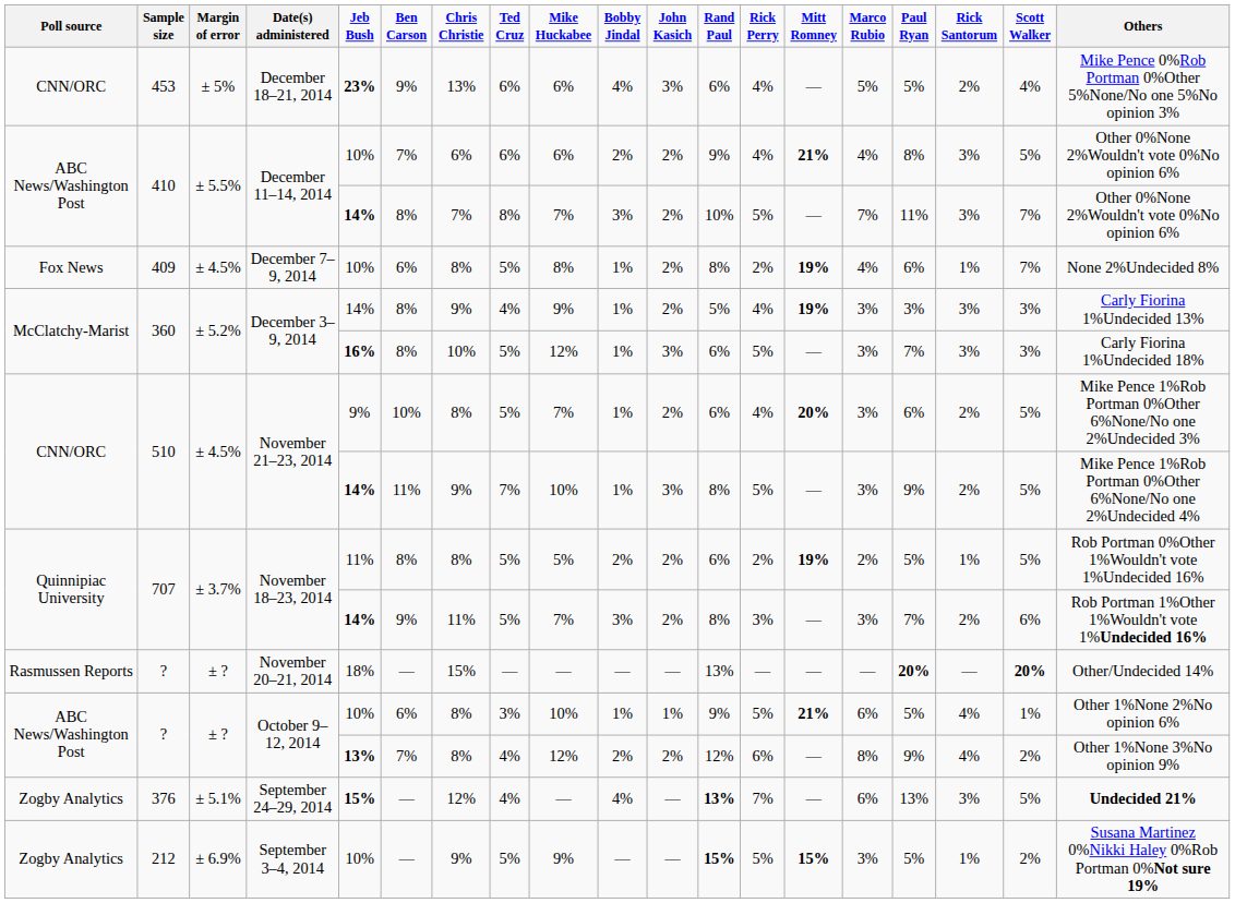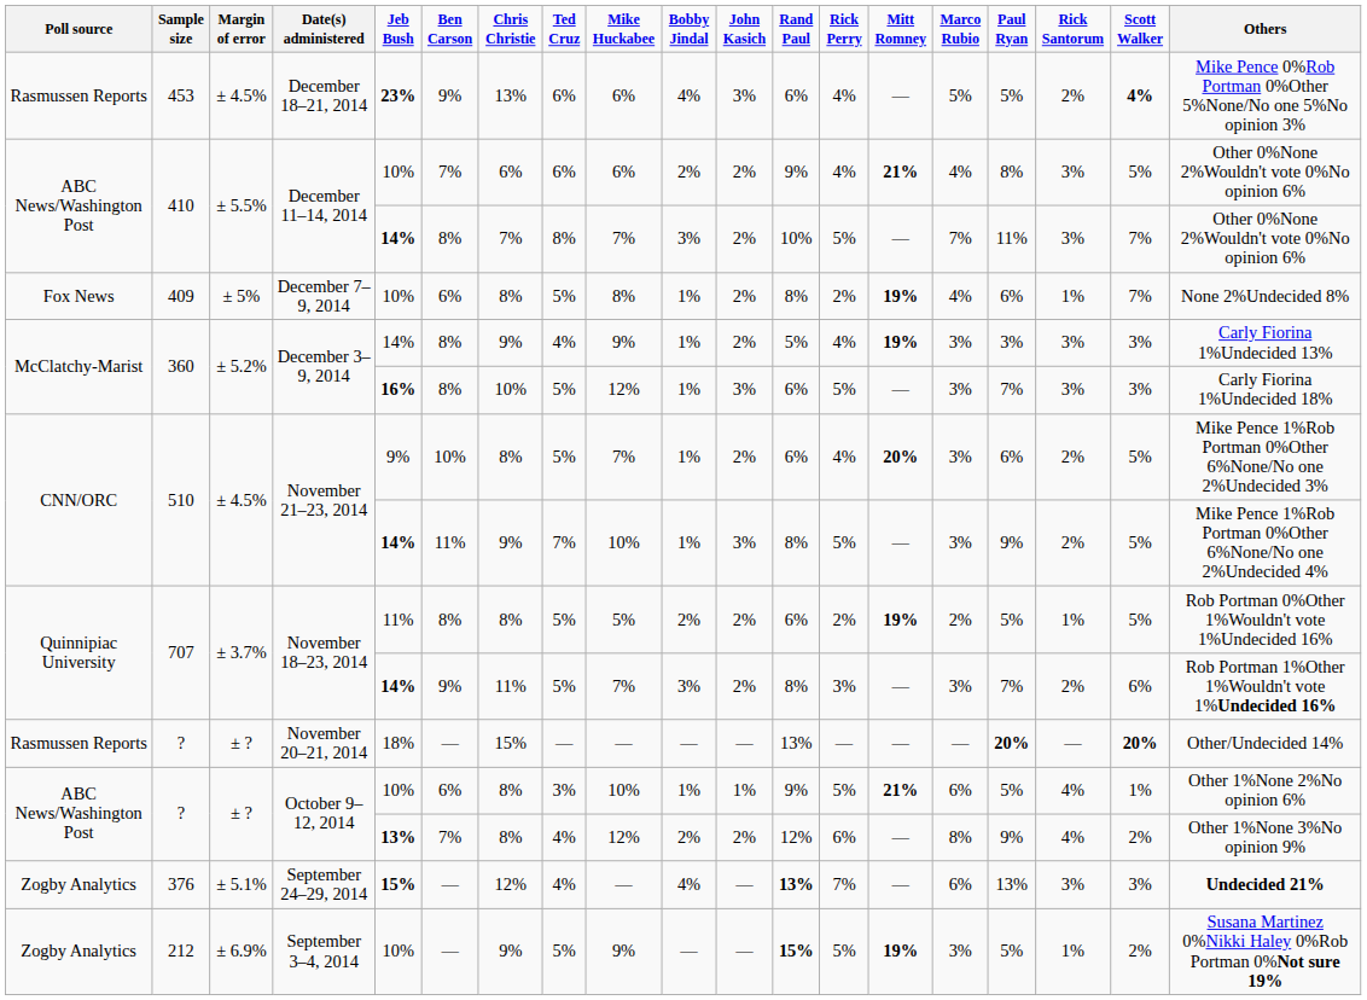December 18–21, 2014 | column 1: CNN/ORC -> Rasmussen Reports
December 18–21, 2014 | column 3: ± 5% -> ± 4.5%
December 18–21, 2014 | column 18: normal -> bold
December 7–9, 2014 | column 3: ± 4.5% -> ± 5%
September 24–29, 2014 | column 18: 5% -> 3%
September 3–4, 2014 | column 14: 15% -> 19%
